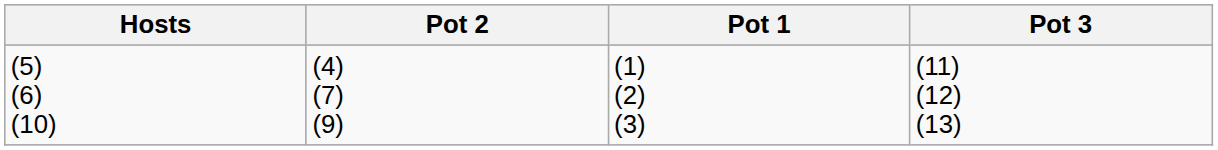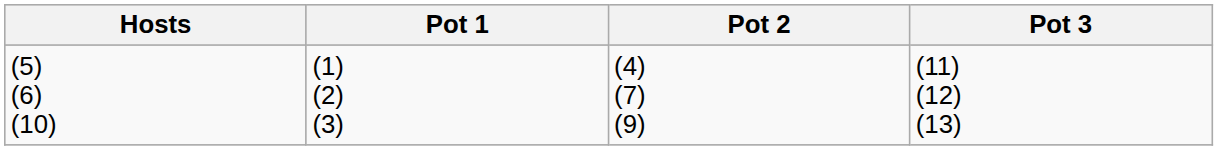columns swapped: Pot 1 <-> Pot 2
